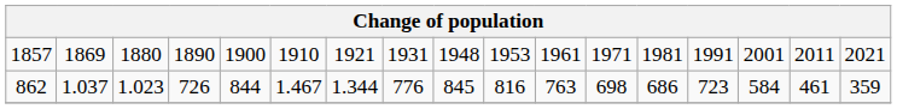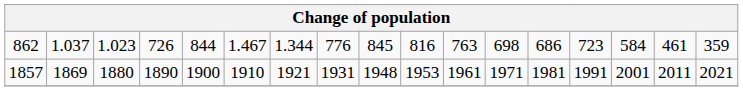rows swapped: 1857 <-> 862
